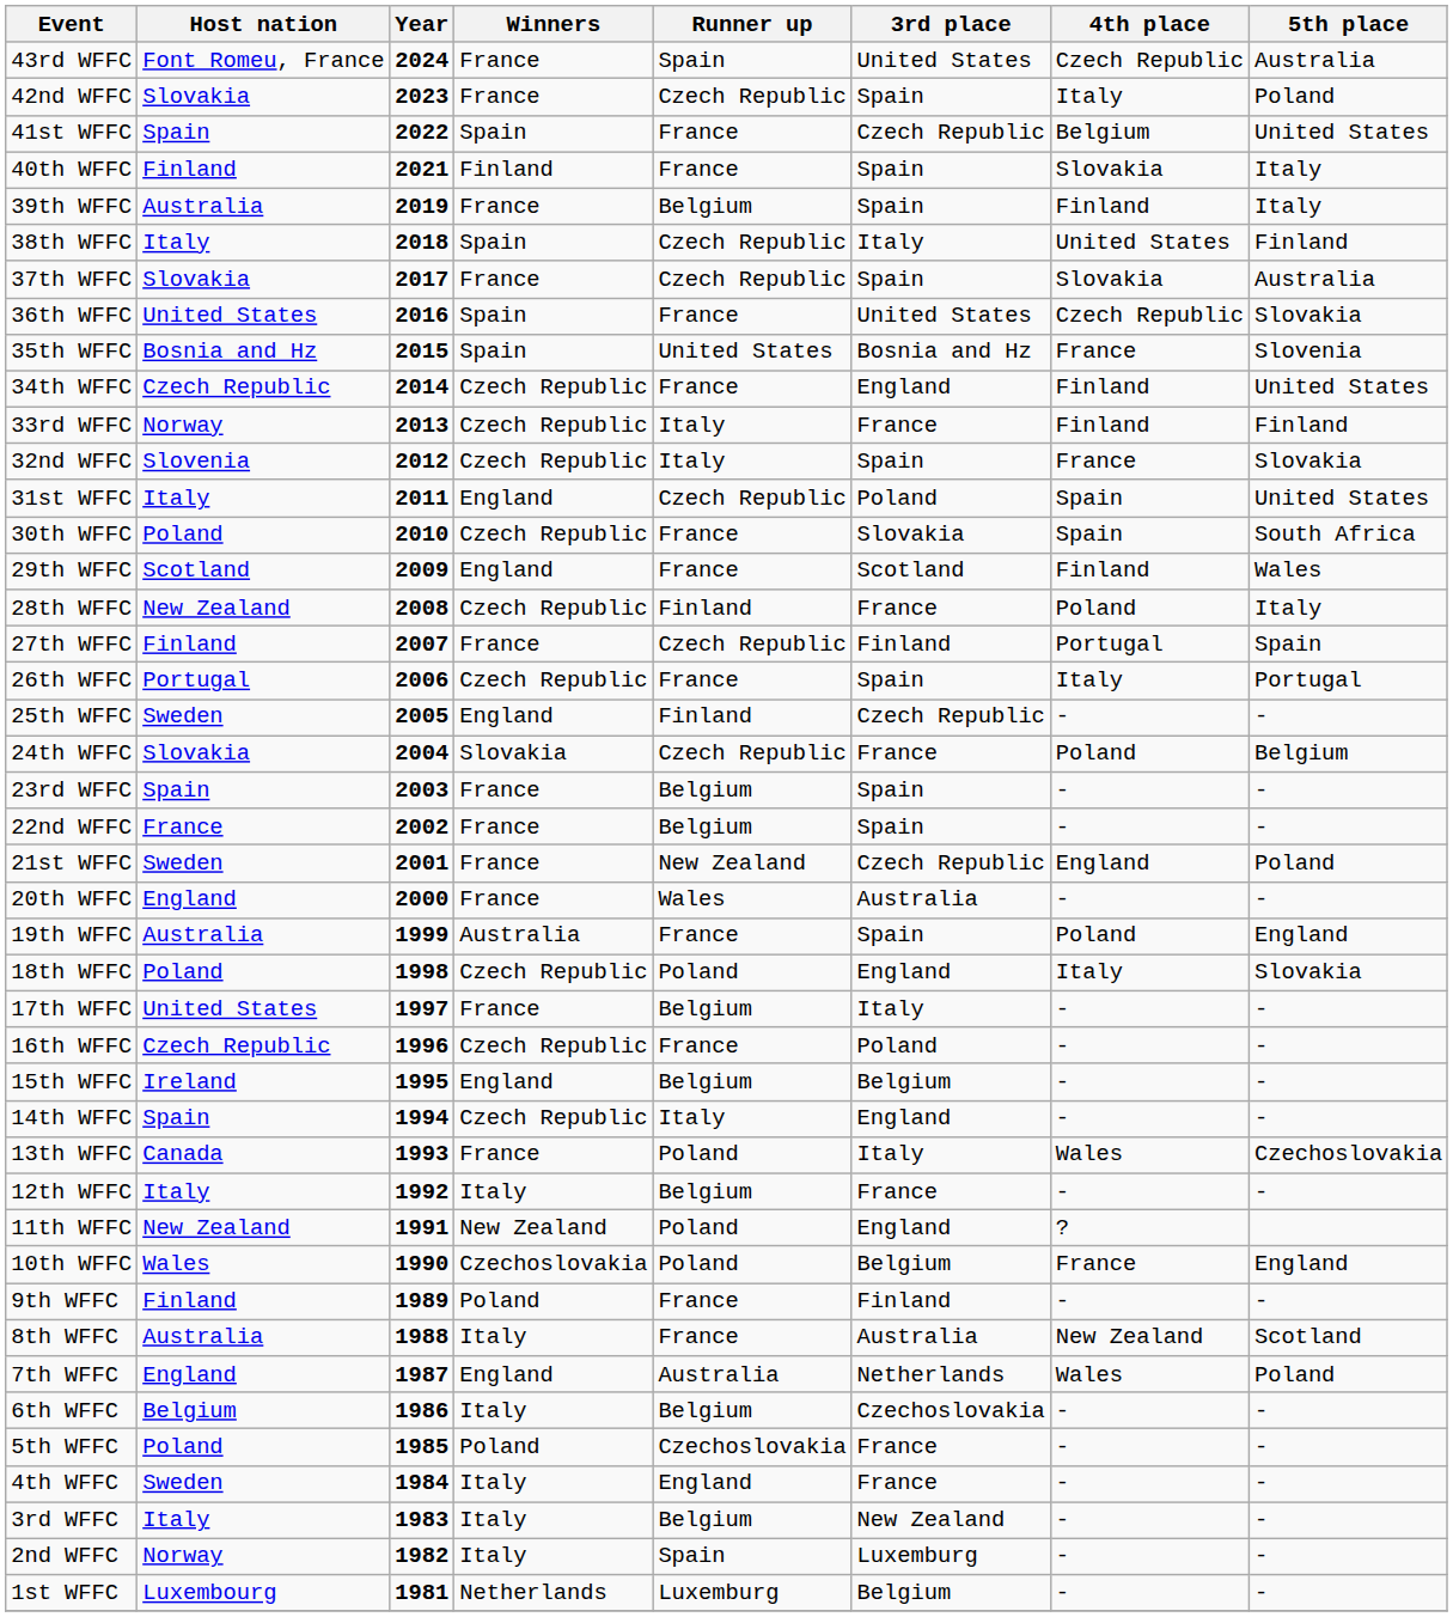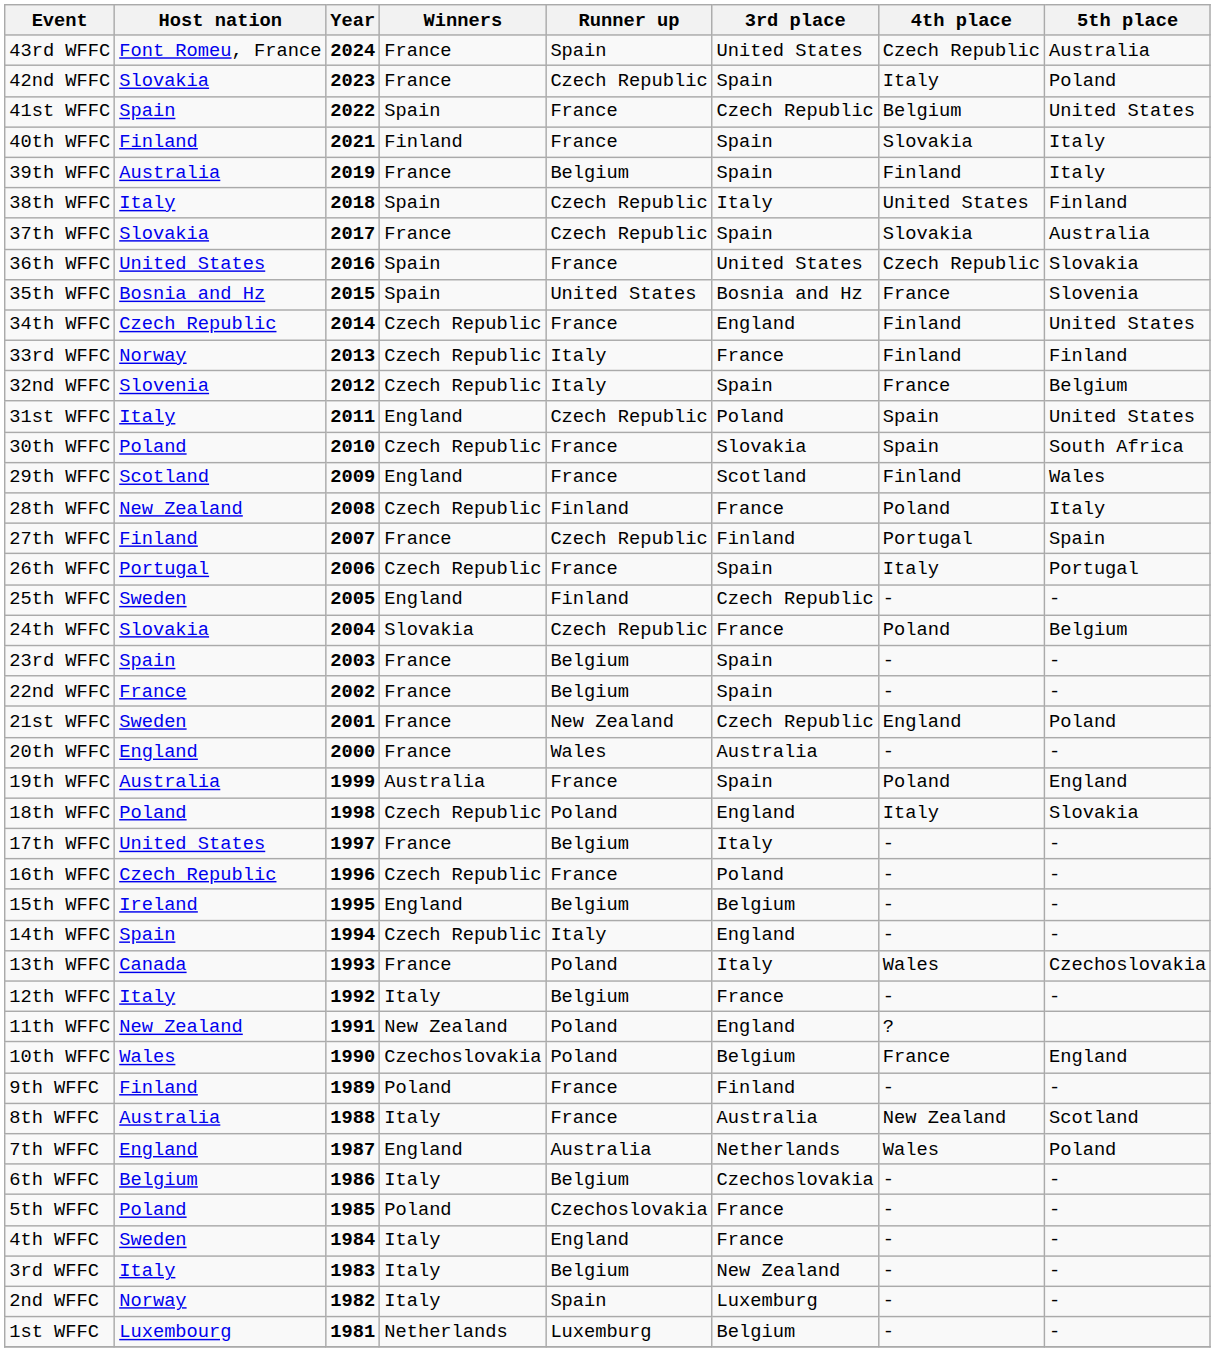32nd WFFC | 5th place: Slovakia -> Belgium
